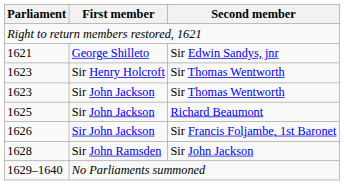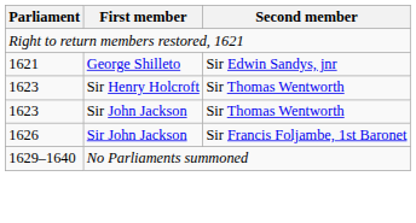- row: 1625 | Sir John Jackson | Richard Beaumont
- row: 1628 | Sir John Ramsden | Sir John Jackson
